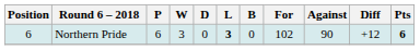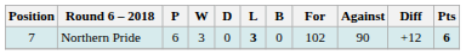Northern Pride | Position: 6 -> 7
